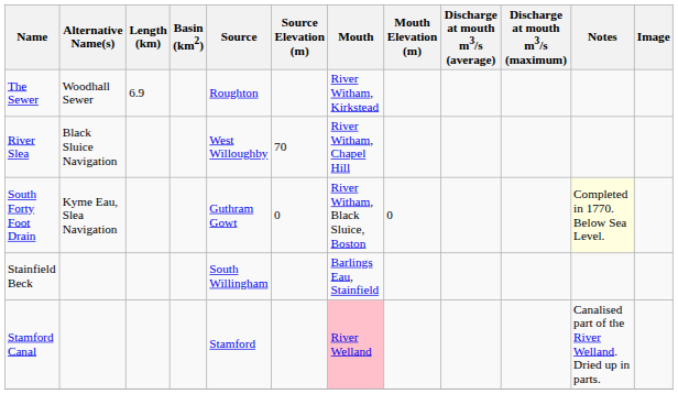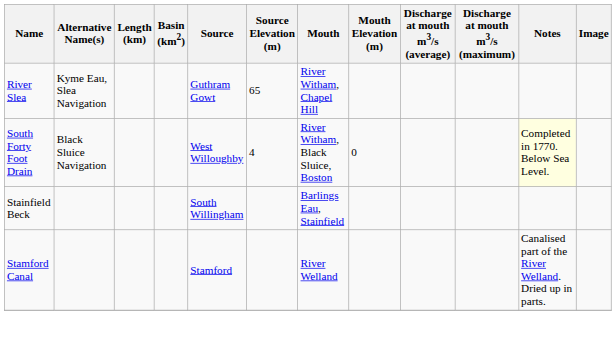- row: The Sewer | Woodhall Sewer | 6.9 | Roughton | River Witham, Kirkstead
River Slea | Alternative Name(s): Black Sluice Navigation -> Kyme Eau, Slea Navigation
River Slea | Source: West Willoughby -> Guthram Gowt
River Slea | Source Elevation (m): 70 -> 65
South Forty Foot Drain | Alternative Name(s): Kyme Eau, Slea Navigation -> Black Sluice Navigation
South Forty Foot Drain | Source: Guthram Gowt -> West Willoughby
South Forty Foot Drain | Source Elevation (m): 0 -> 4
Stamford Canal | Mouth: pink background -> no background
